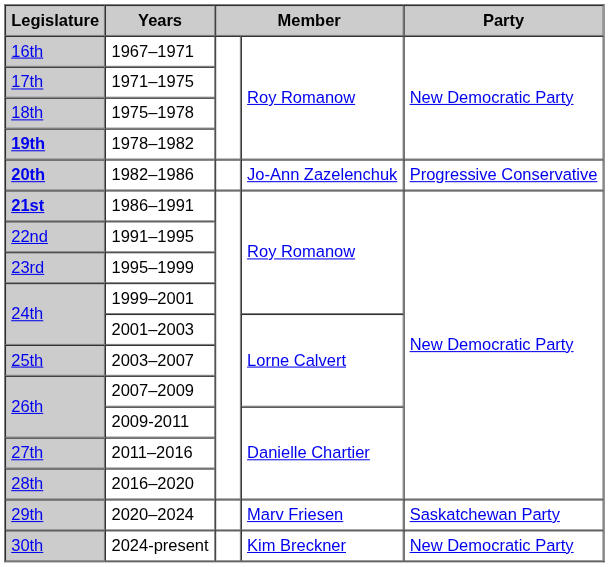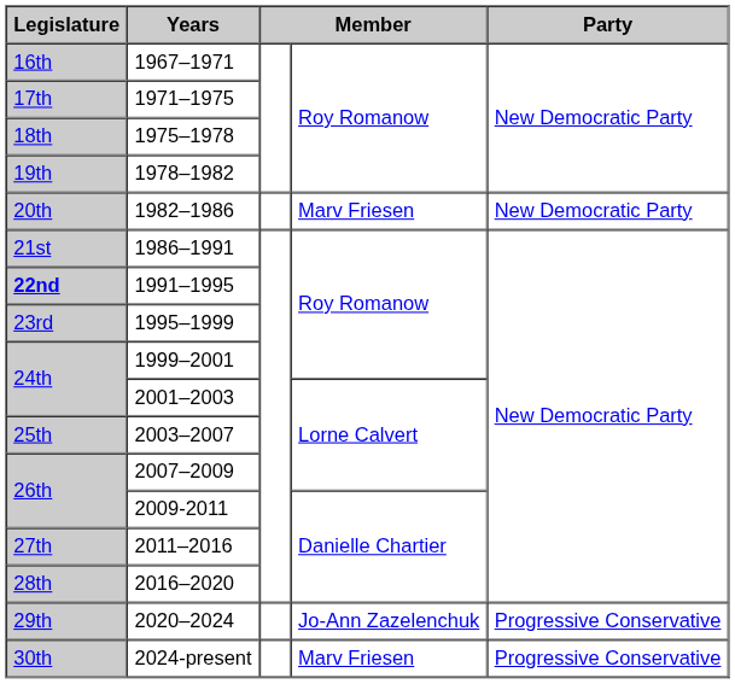1978–1982 | Legislature: bold -> normal
1982–1986 | Legislature: bold -> normal
1982–1986 | column 4: Jo-Ann Zazelenchuk -> Marv Friesen
1982–1986 | Party: Progressive Conservative -> New Democratic Party
1986–1991 | Legislature: bold -> normal
1991–1995 | Legislature: normal -> bold
2020–2024 | column 4: Marv Friesen -> Jo-Ann Zazelenchuk
2020–2024 | Party: Saskatchewan Party -> Progressive Conservative
2024-present | column 4: Kim Breckner -> Marv Friesen
2024-present | Party: New Democratic Party -> Progressive Conservative
